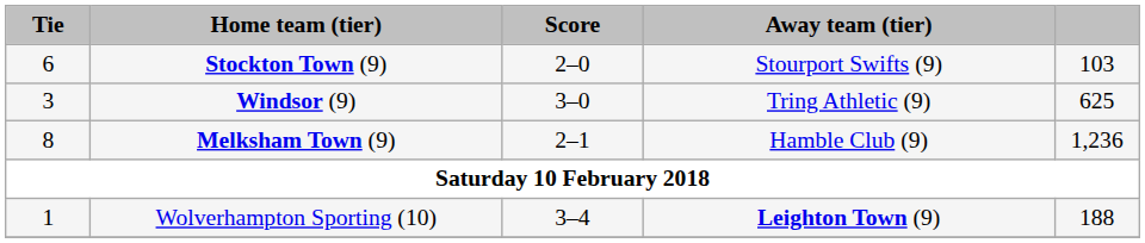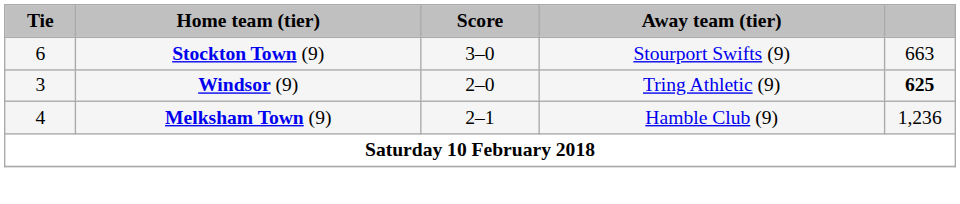Stockton Town (9) | Score: 2–0 -> 3–0
Stockton Town (9) | column 5: 103 -> 663
Windsor (9) | Score: 3–0 -> 2–0
Windsor (9) | column 5: normal -> bold
Melksham Town (9) | Tie: 8 -> 4
- row: 1 | Wolverhampton Sporting (10) | 3–4 | Leighton Town (9) | 188
